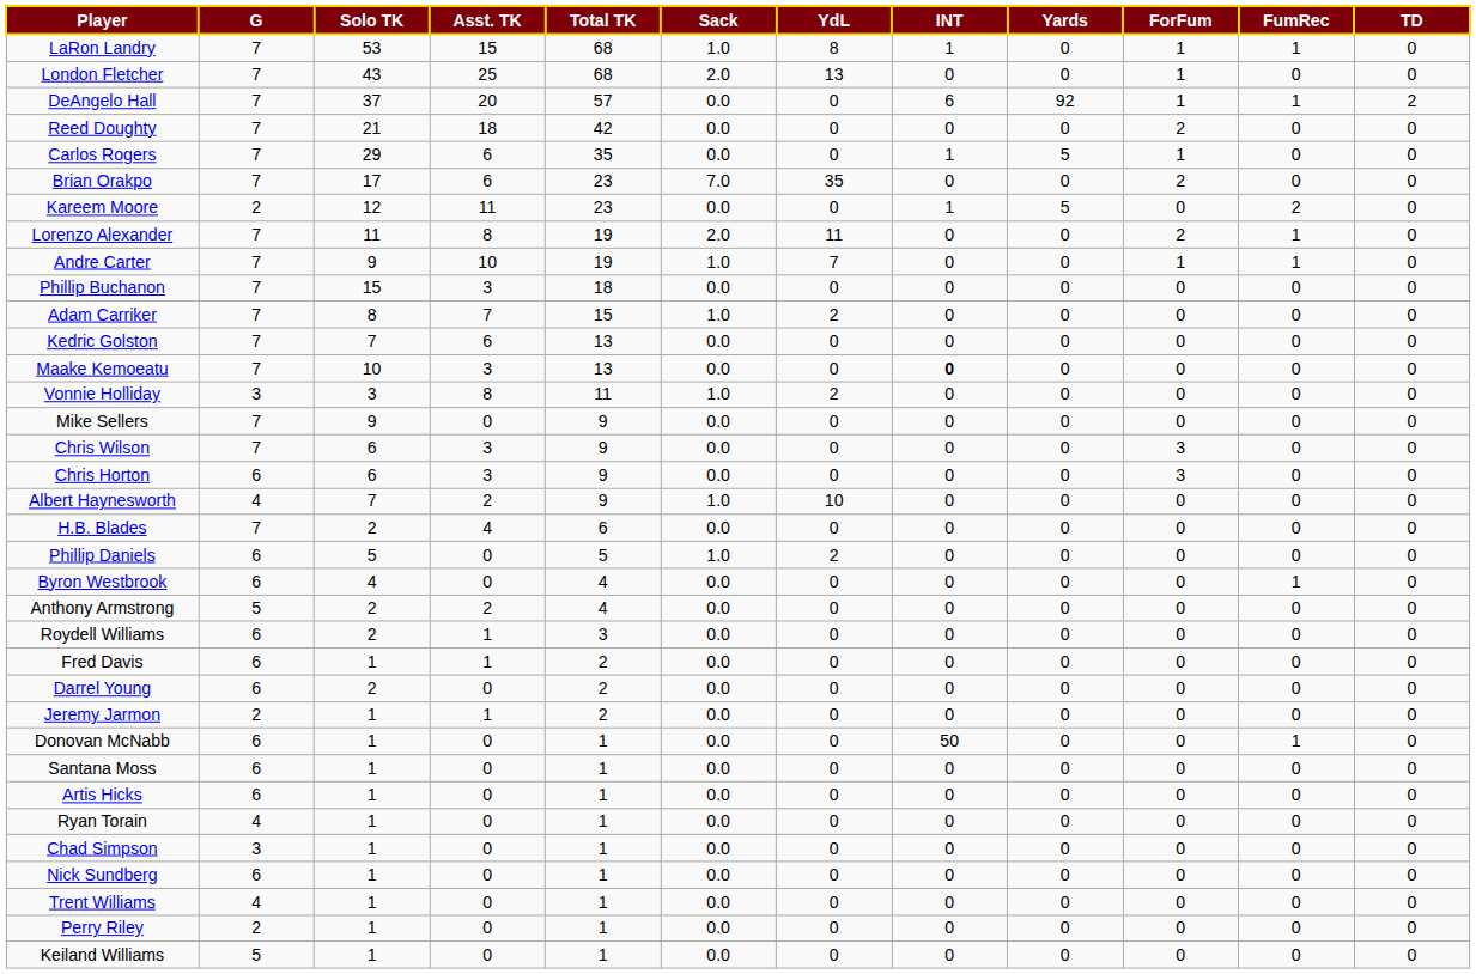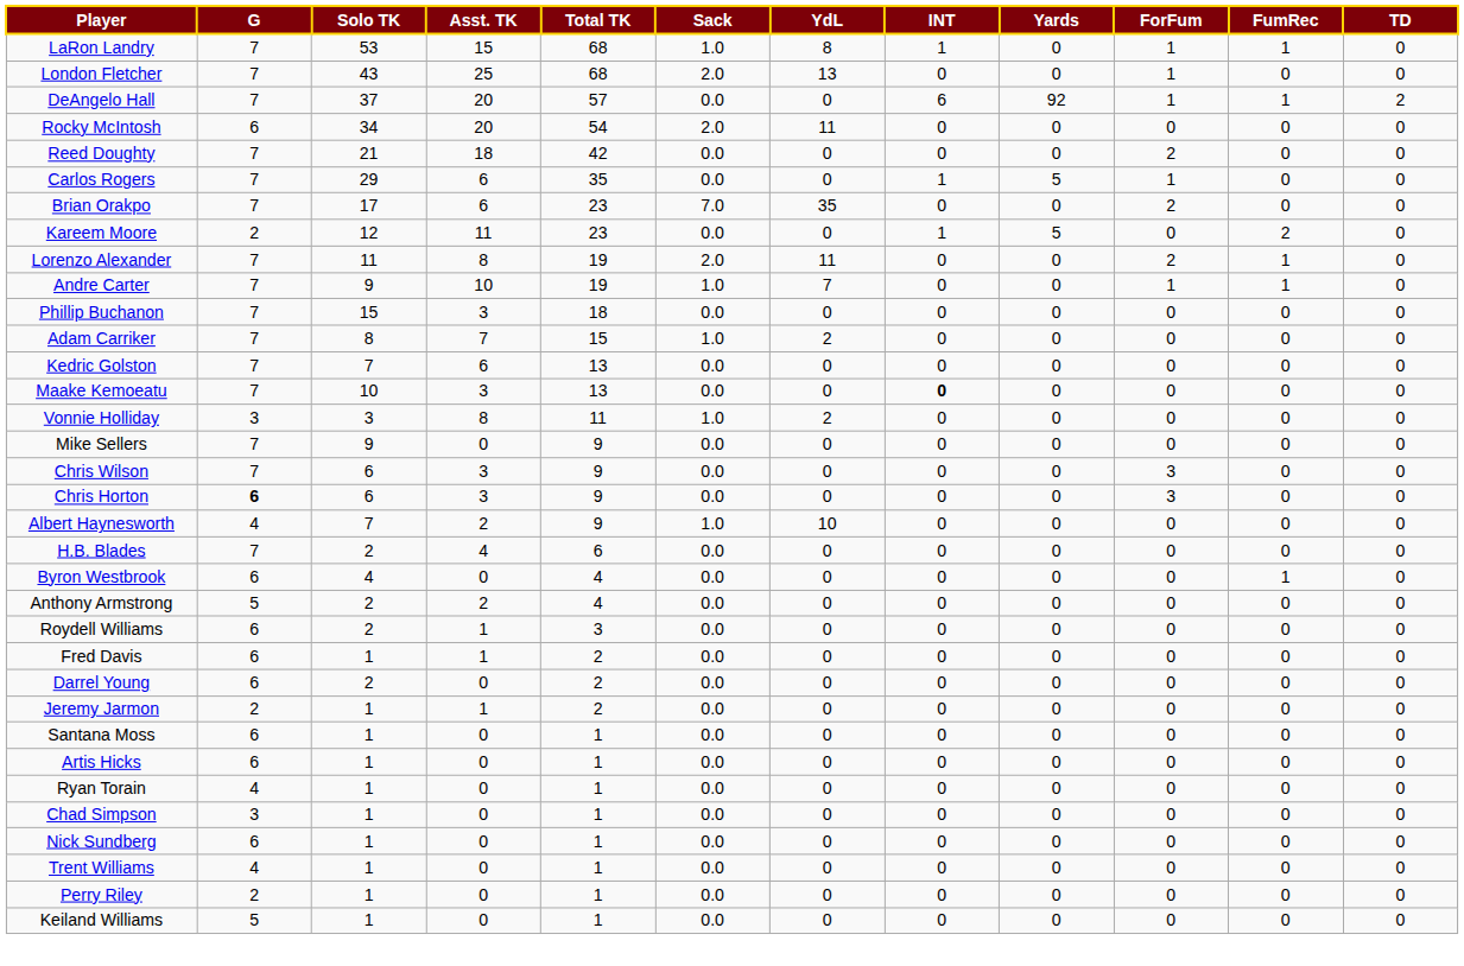+ row: Rocky McIntosh | 6 | 34 | 20 | 54 | 2.0 | 11 | 0 | 0 | 0 | 0 | 0
Chris Horton | G: normal -> bold
- row: Phillip Daniels | 6 | 5 | 0 | 5 | 1.0 | 2 | 0 | 0 | 0 | 0 | 0
- row: Donovan McNabb | 6 | 1 | 0 | 1 | 0.0 | 0 | 50 | 0 | 0 | 1 | 0
